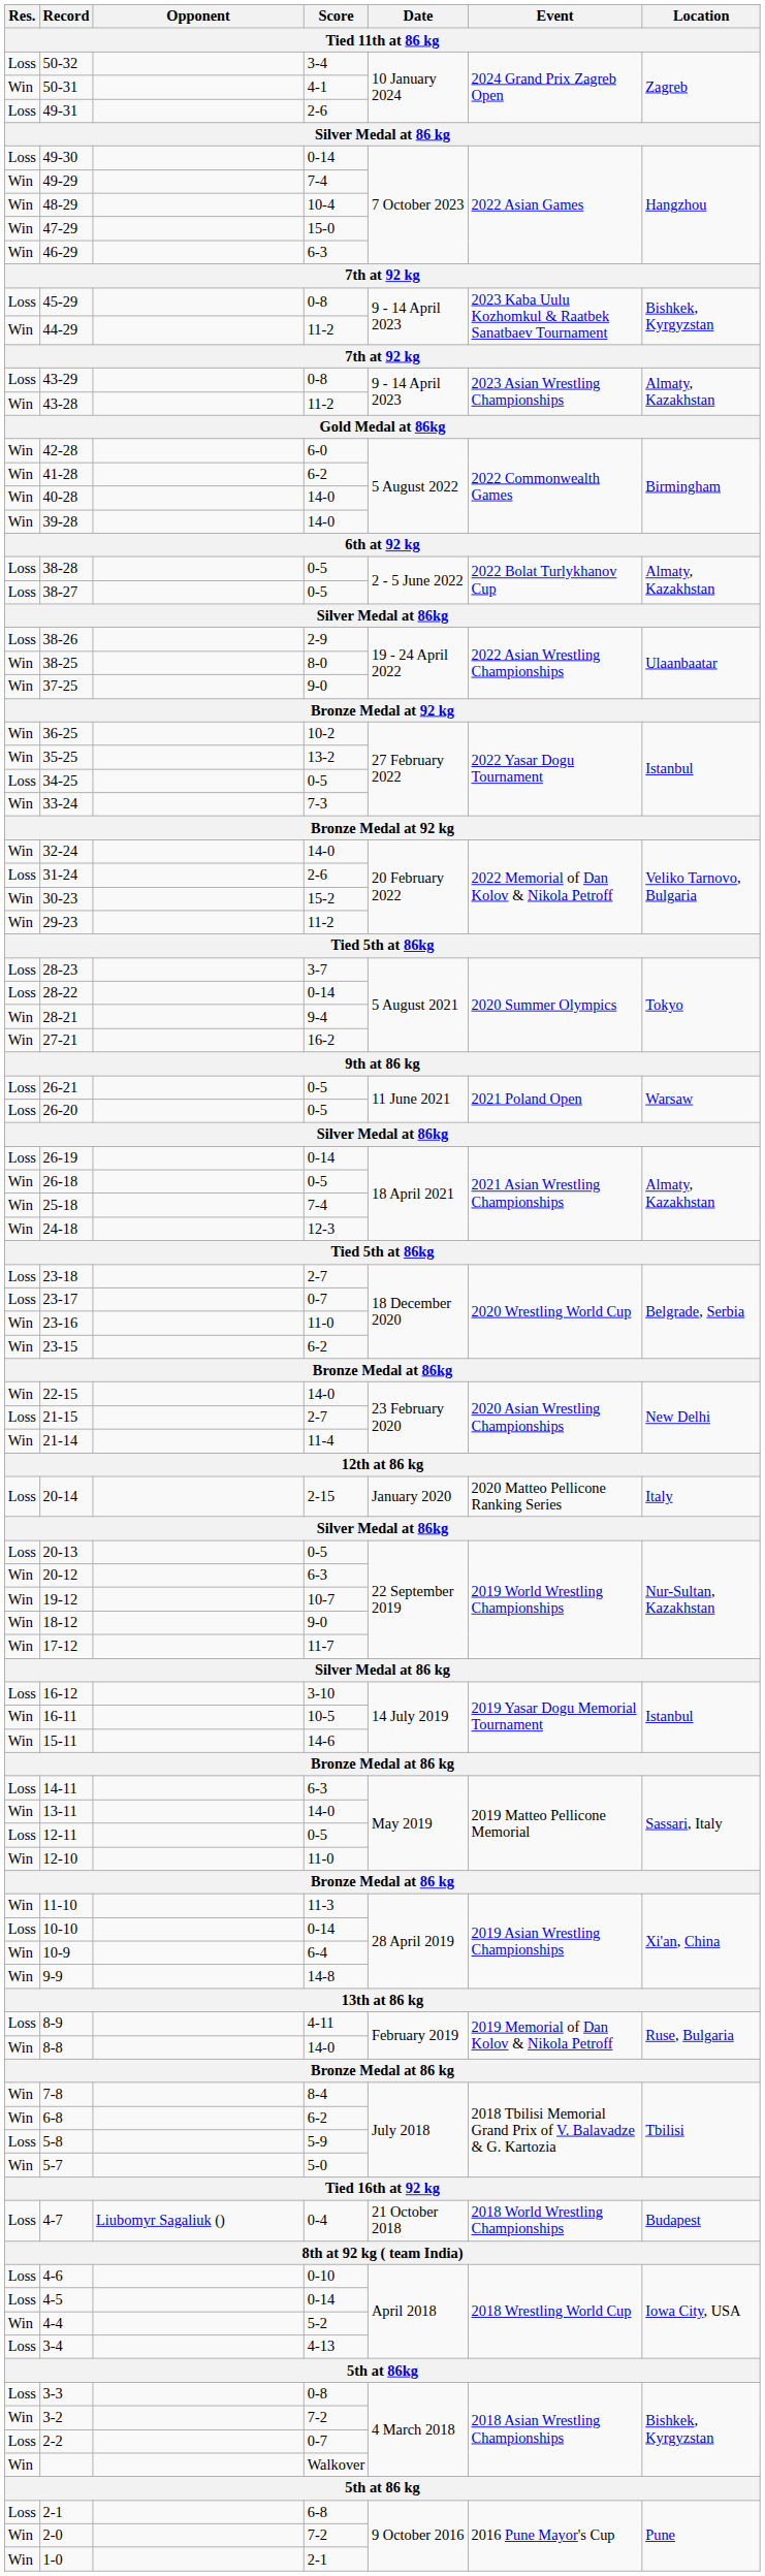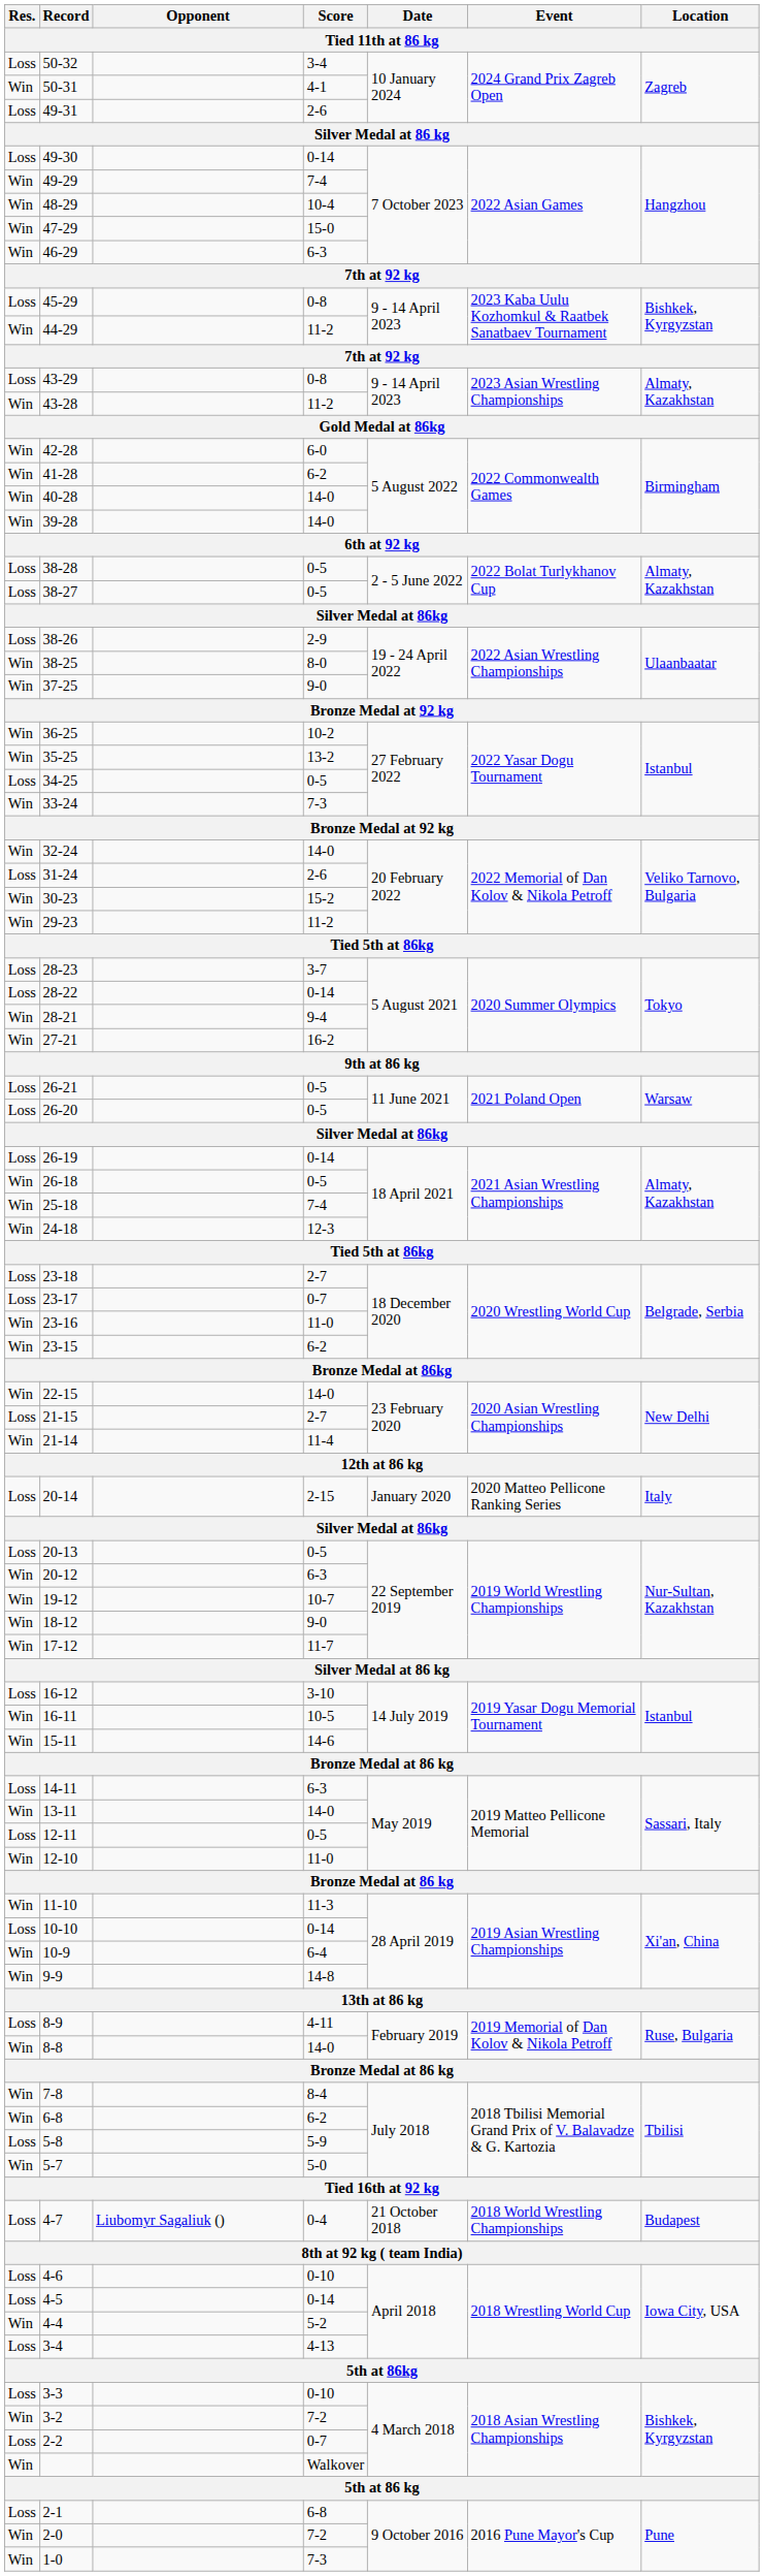3-3 | Score: 0-8 -> 0-10
1-0 | Score: 2-1 -> 7-3
